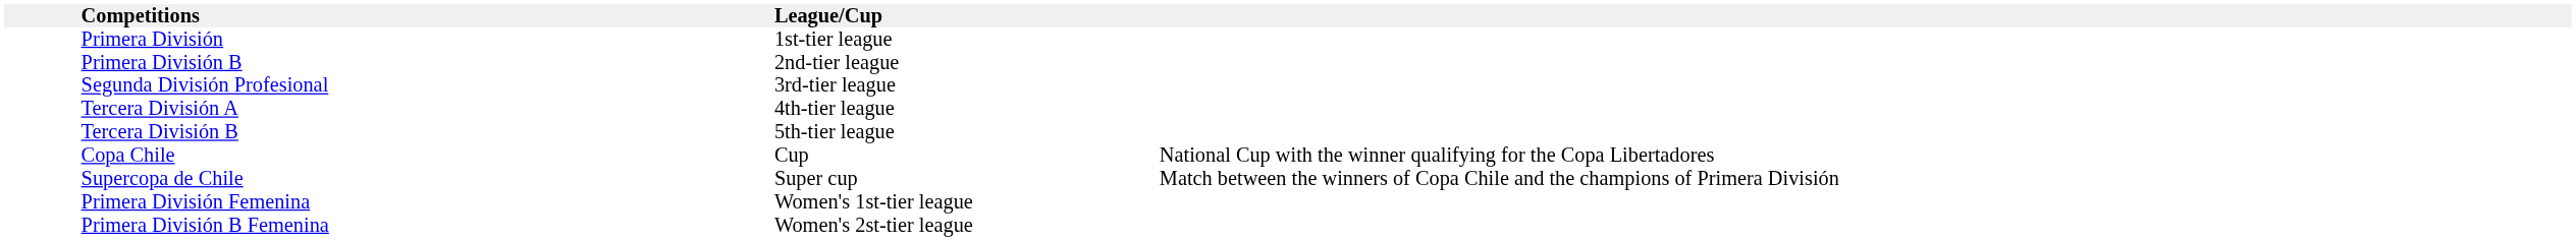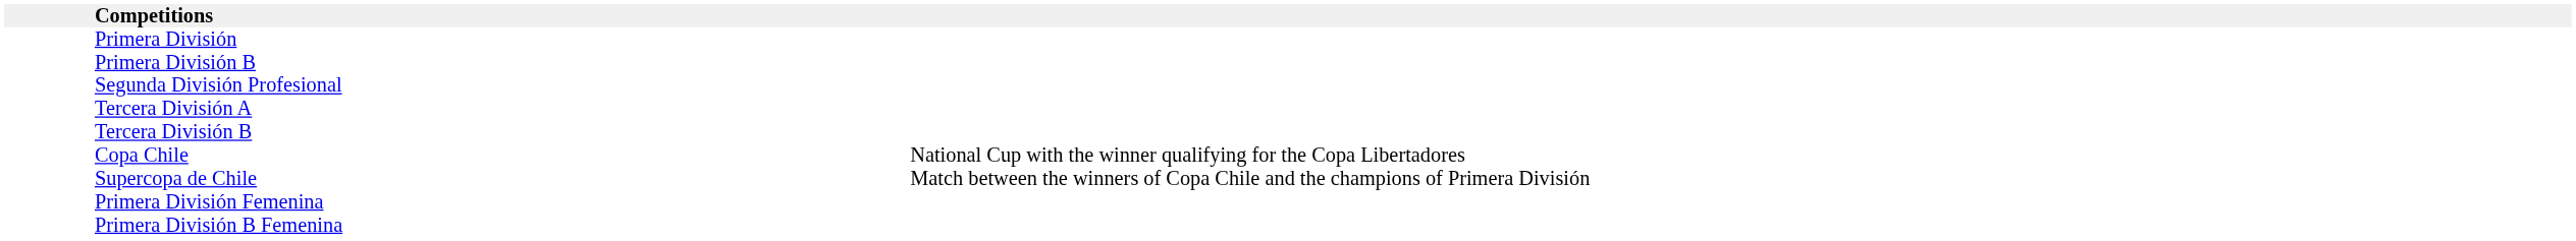- column: League/Cup | 1st-tier league | 2nd-tier league | 3rd-tier league | 4th-tier league | 5th-tier league | Cup | Super cup | Women's 1st-tier league | Women's 2st-tier league
